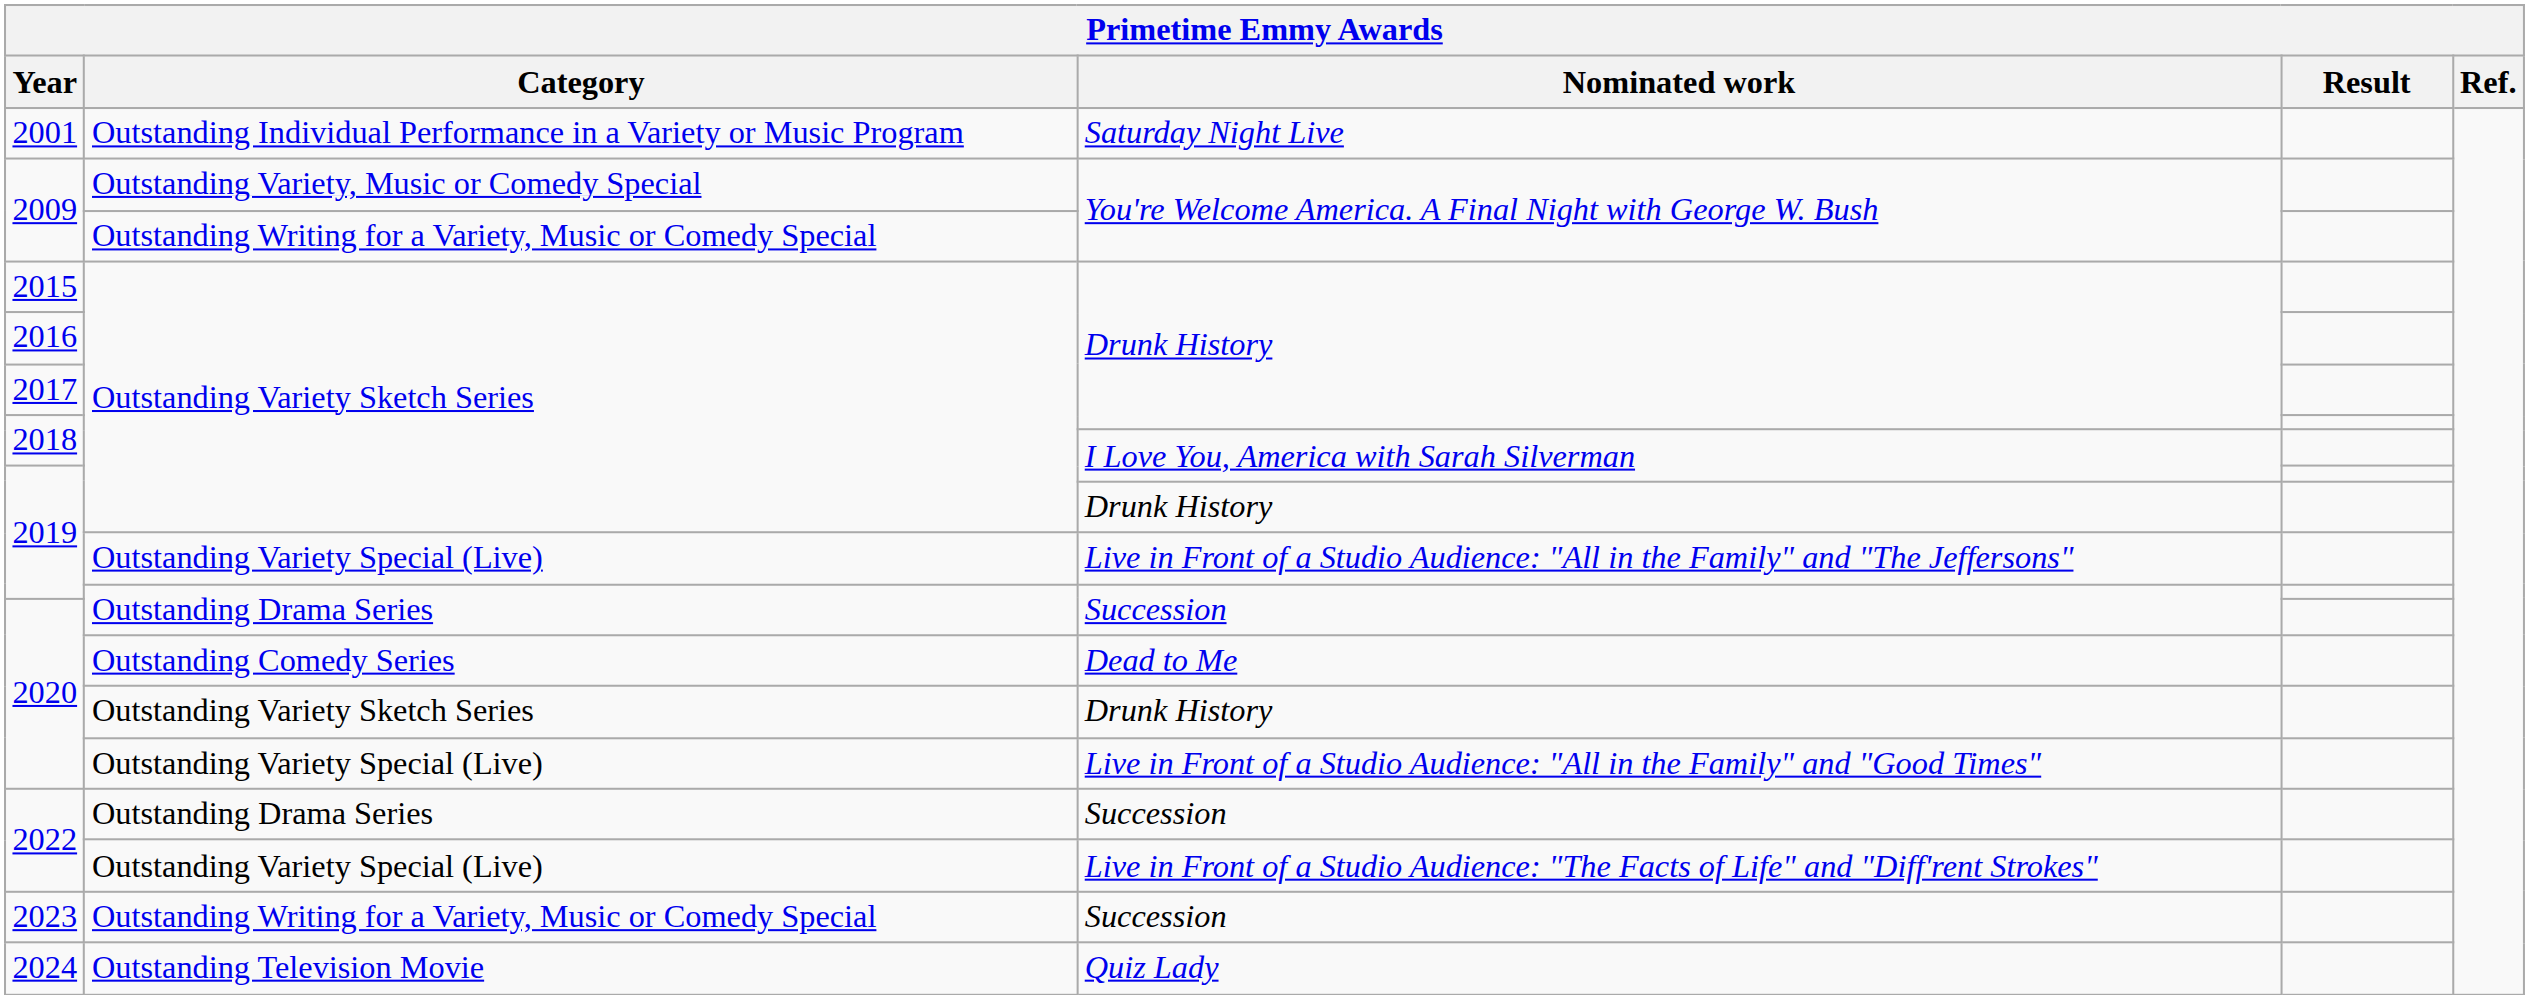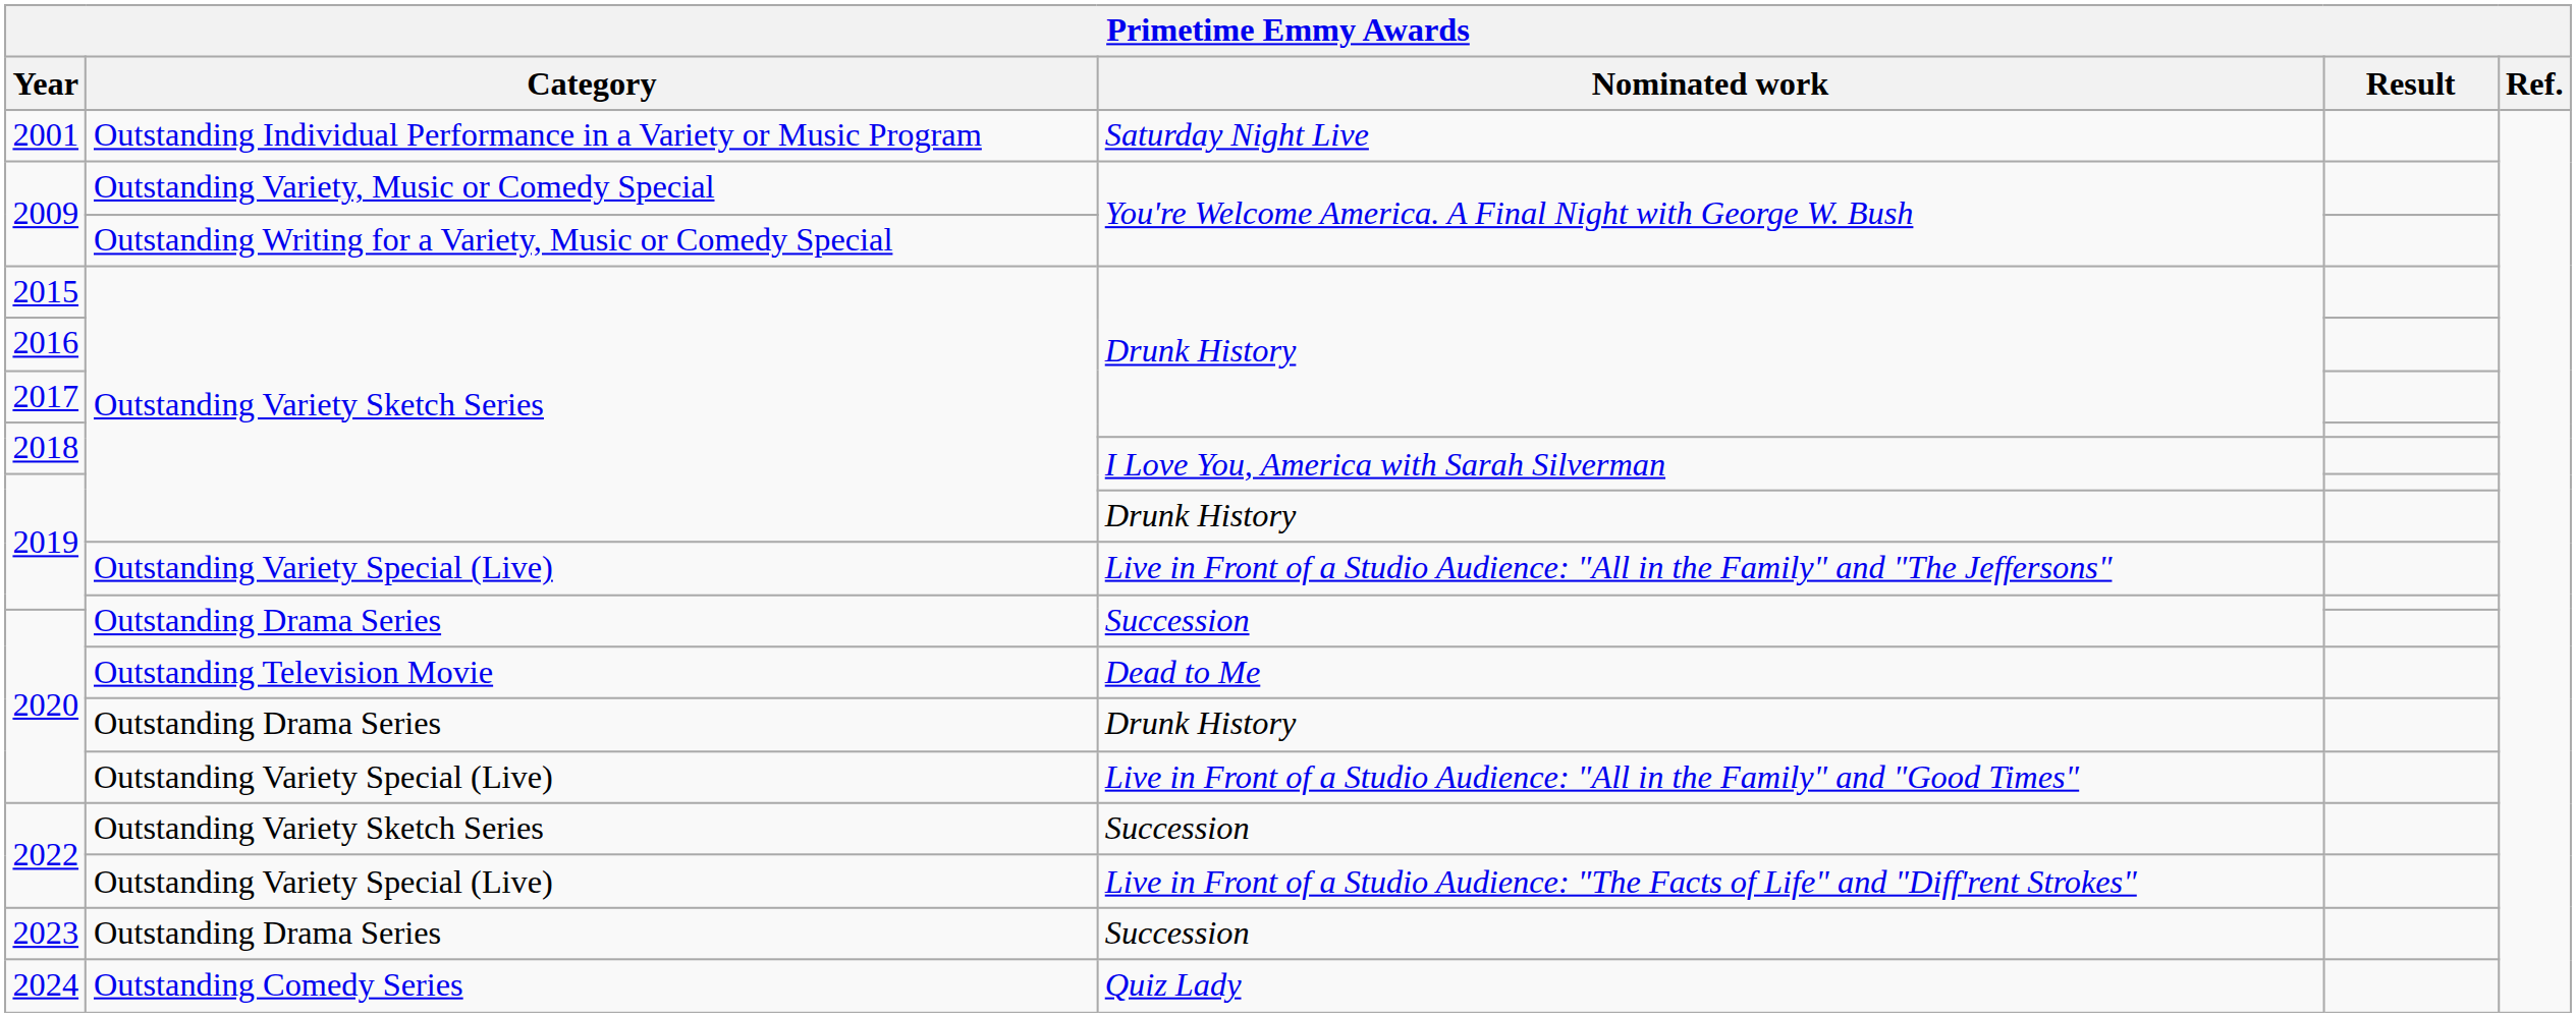2020 / Dead to Me | Category: Outstanding Comedy Series -> Outstanding Television Movie
2020 / Drunk History | Category: Outstanding Variety Sketch Series -> Outstanding Drama Series
2022 / Succession | Category: Outstanding Drama Series -> Outstanding Variety Sketch Series
2023 | Category: Outstanding Writing for a Variety, Music or Comedy Special -> Outstanding Drama Series
2024 | Category: Outstanding Television Movie -> Outstanding Comedy Series
